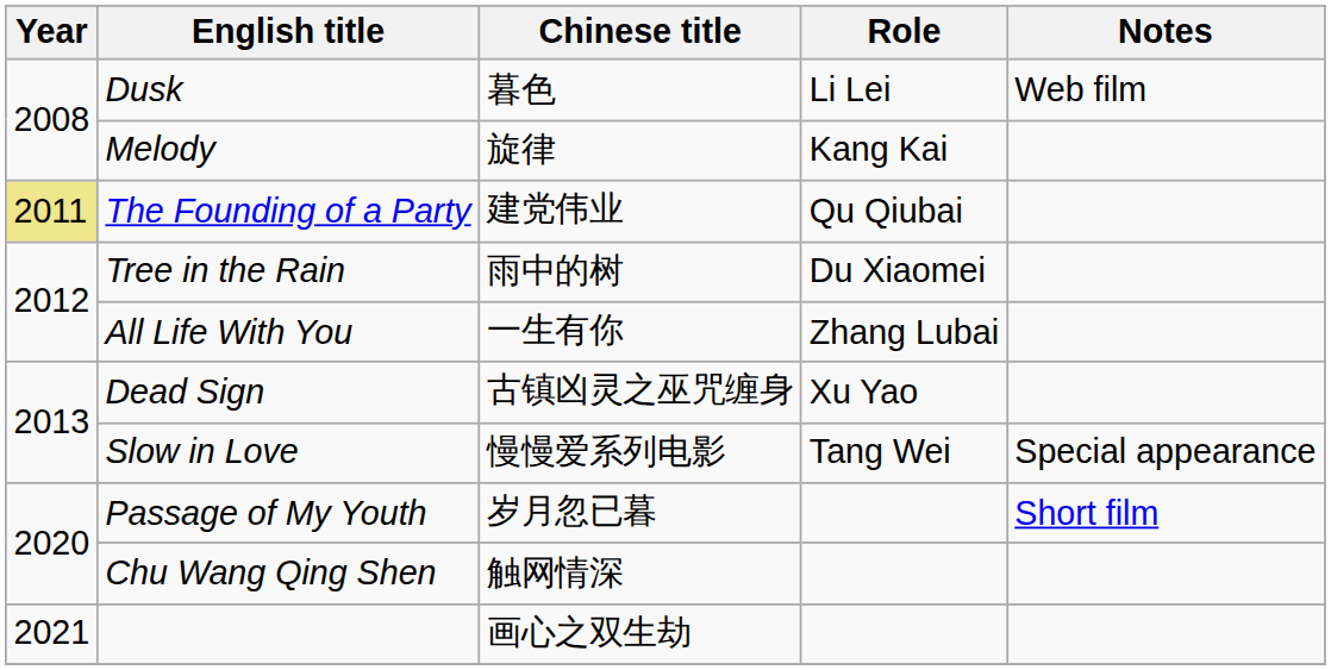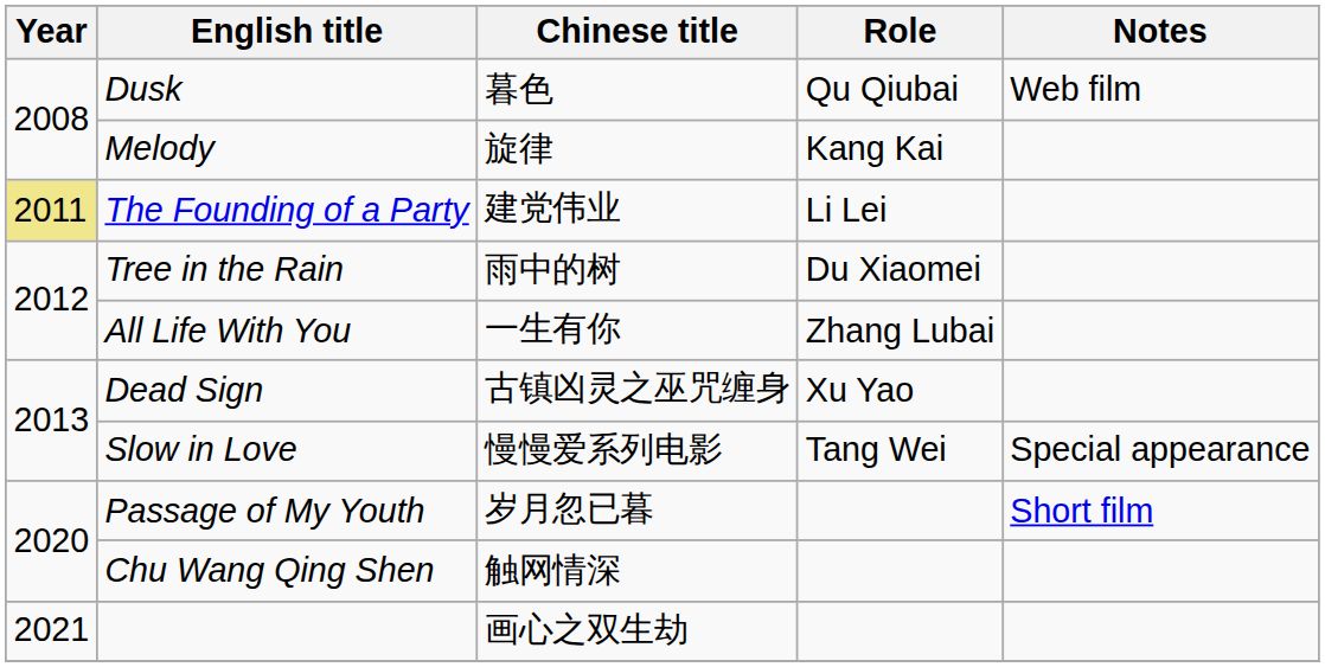Dusk | Role: Li Lei -> Qu Qiubai
The Founding of a Party | Role: Qu Qiubai -> Li Lei
